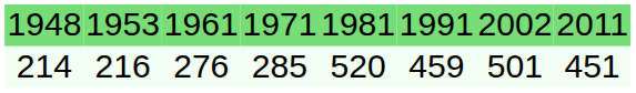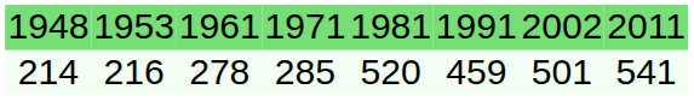214 | column 3: 276 -> 278
214 | column 8: 451 -> 541
